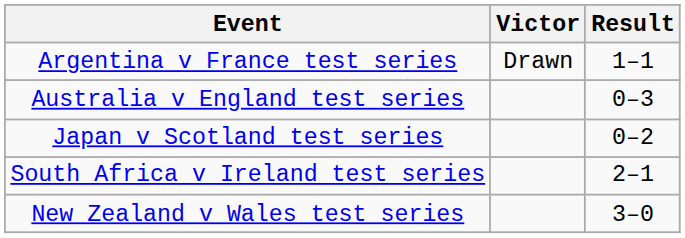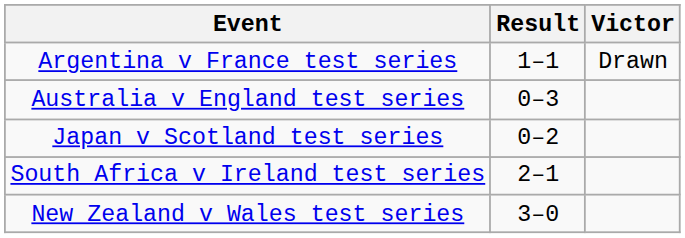columns swapped: Result <-> Victor
